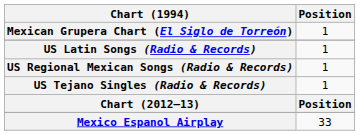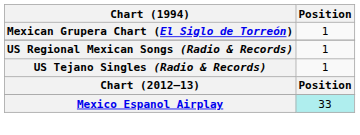- row: US Latin Songs (Radio & Records) | 1
Mexico Espanol Airplay | Position: no background -> paleturquoise background
